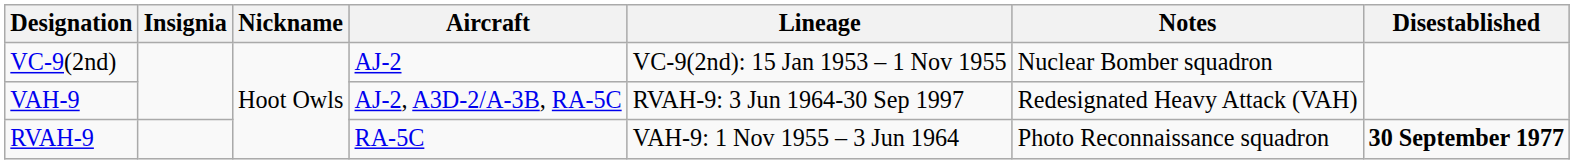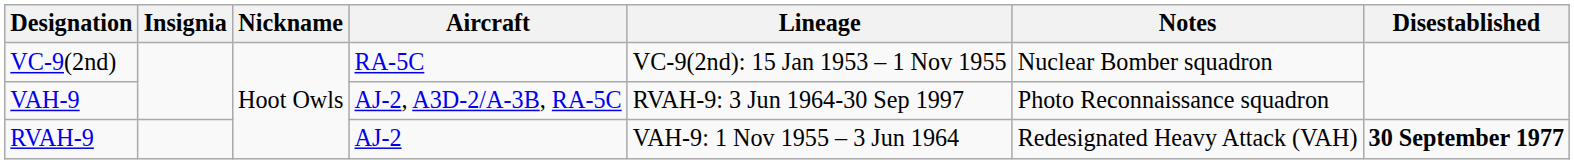VC-9(2nd) | Aircraft: AJ-2 -> RA-5C
VAH-9 | Notes: Redesignated Heavy Attack (VAH) -> Photo Reconnaissance squadron
RVAH-9 | Aircraft: RA-5C -> AJ-2
RVAH-9 | Notes: Photo Reconnaissance squadron -> Redesignated Heavy Attack (VAH)
